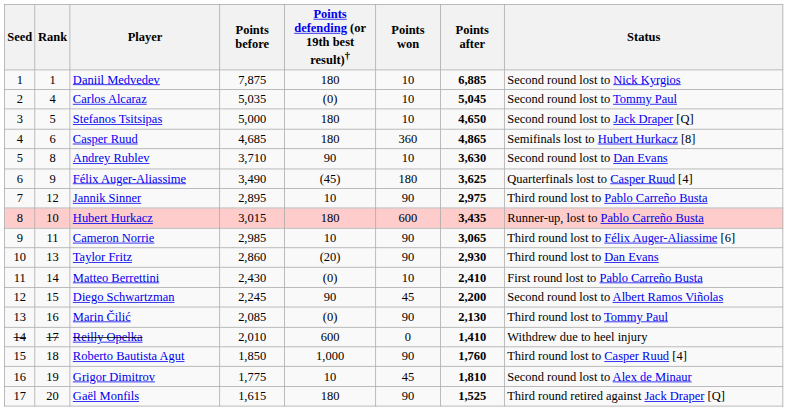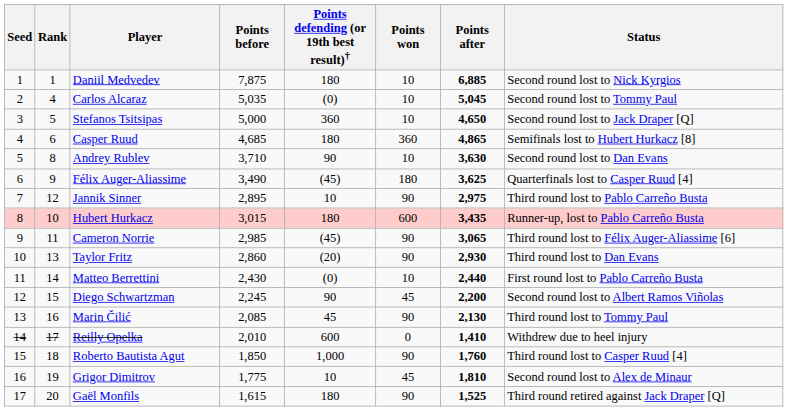Stefanos Tsitsipas | Points defending (or 19th best result)†: 180 -> 360
Cameron Norrie | Points defending (or 19th best result)†: 10 -> (45)
Matteo Berrettini | Points after: 2,410 -> 2,440
Marin Čilić | Points defending (or 19th best result)†: (0) -> 45
